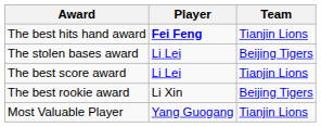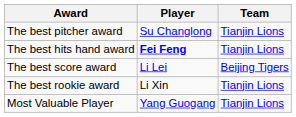+ row: The best pitcher award | Su Changlong | Tianjin Lions
- row: The stolen bases award | Li Lei | Beijing Tigers
The best score award | Team: Tianjin Lions -> Beijing Tigers
The best rookie award | Team: Beijing Tigers -> Tianjin Lions
